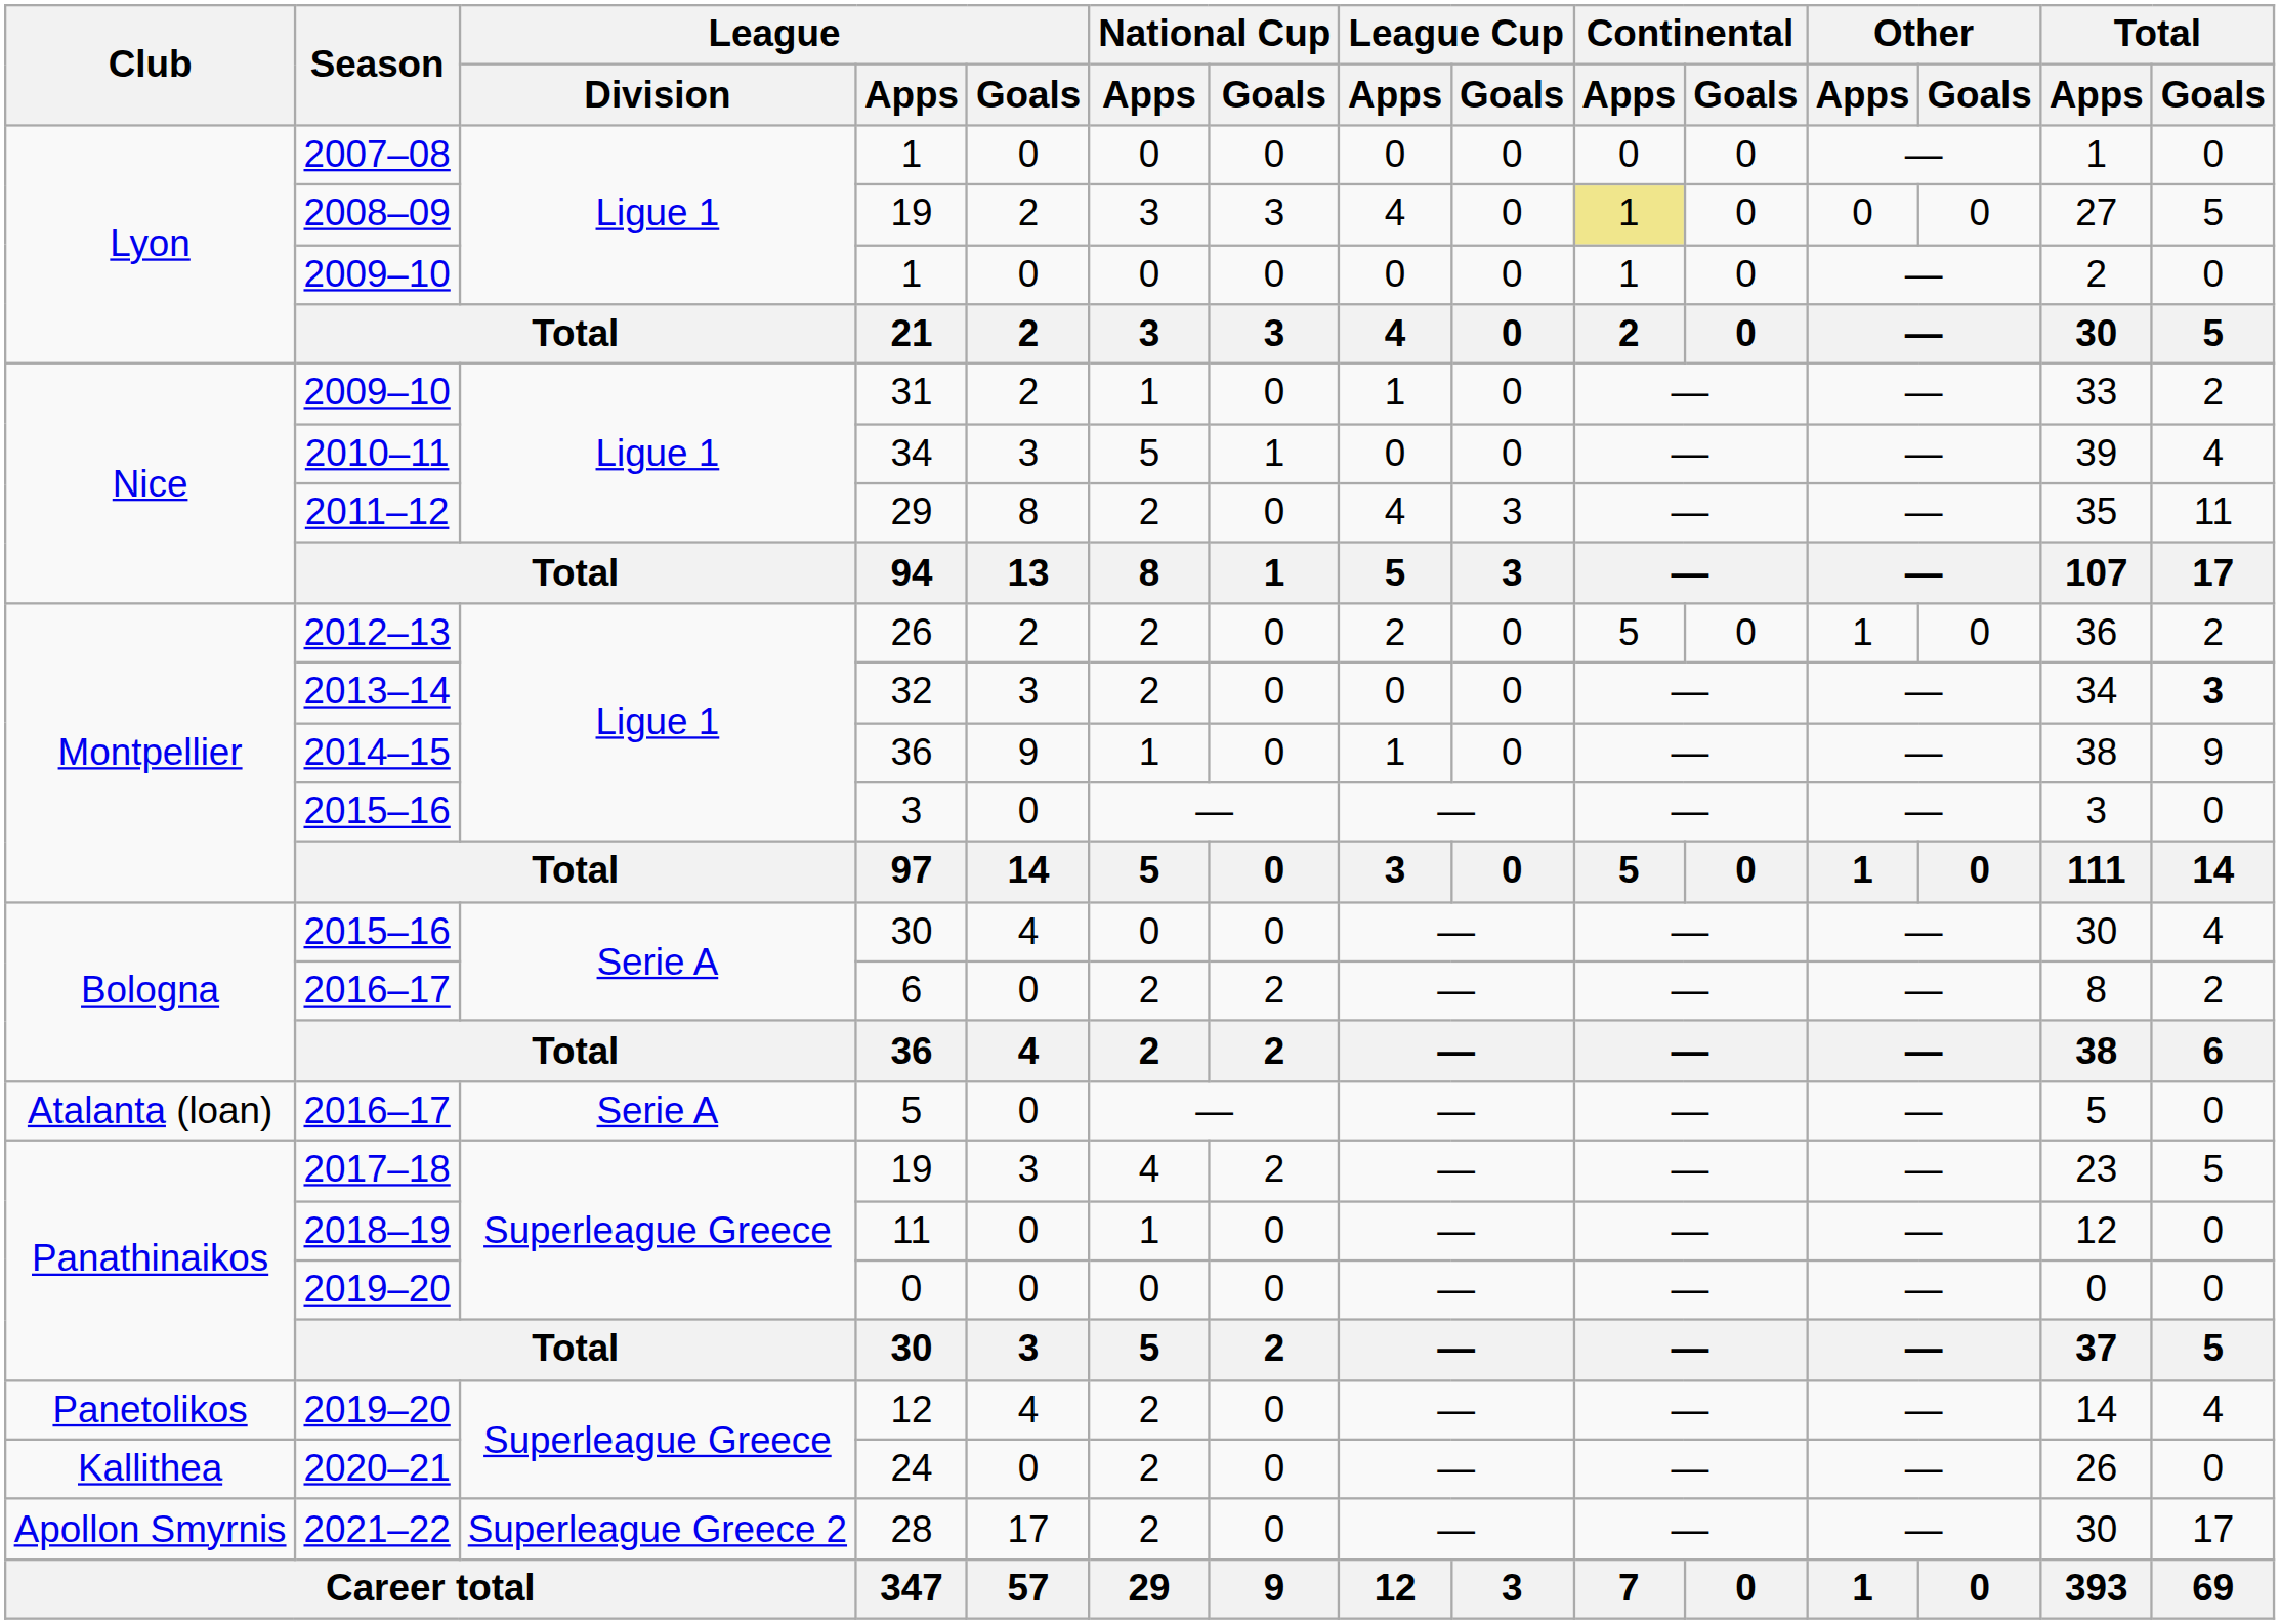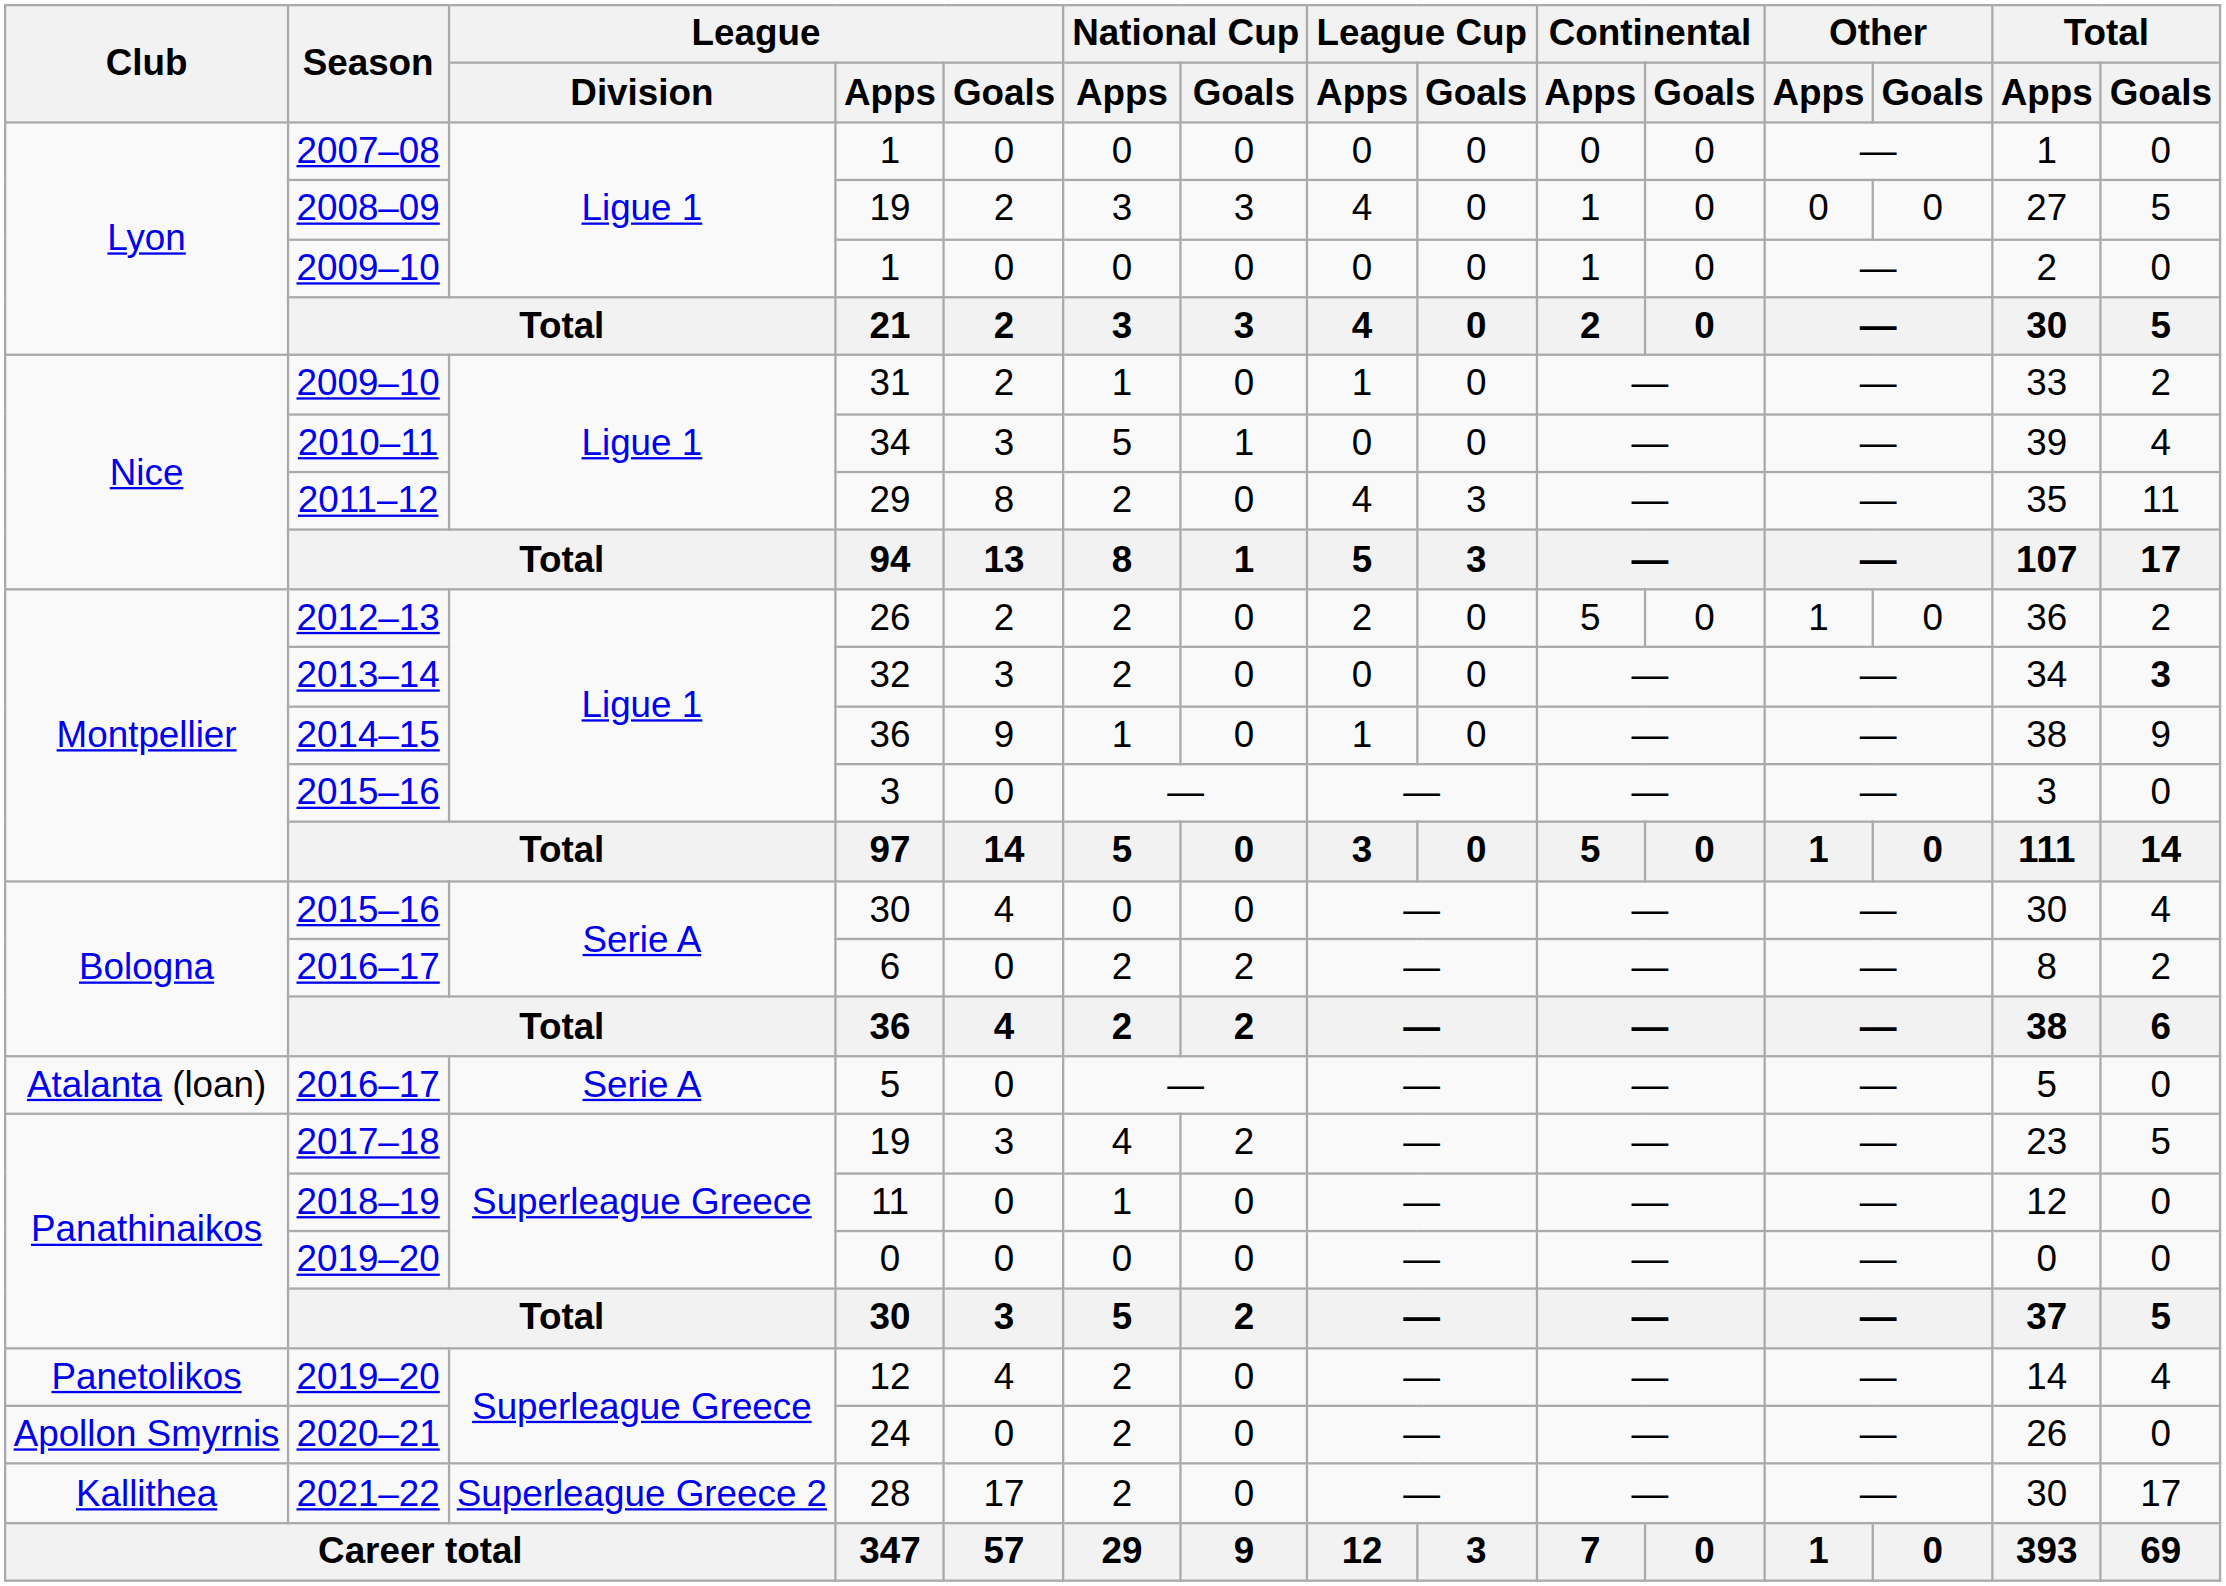2008–09 / 19 | Continental / Apps: khaki background -> no background
24 | Club: Kallithea -> Apollon Smyrnis
28 | Club: Apollon Smyrnis -> Kallithea
